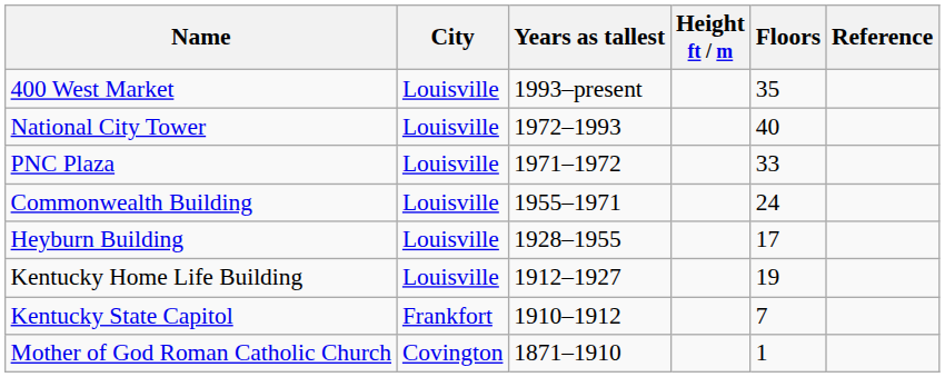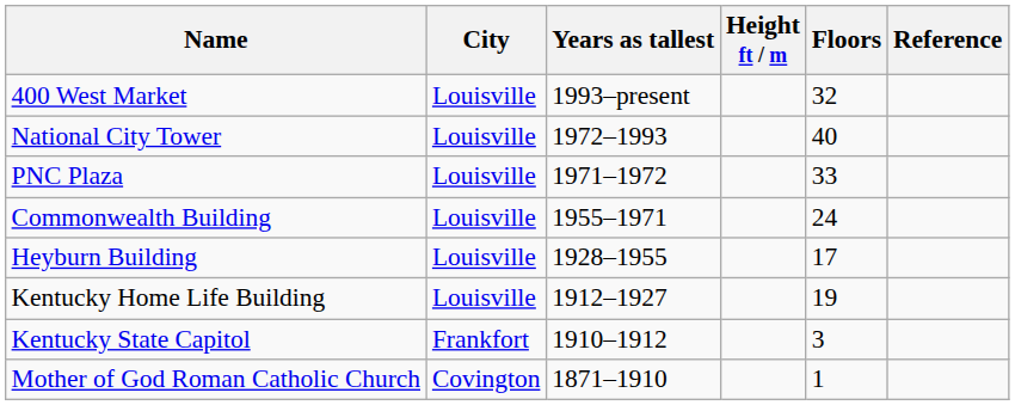400 West Market | Floors: 35 -> 32
Kentucky State Capitol | Floors: 7 -> 3
